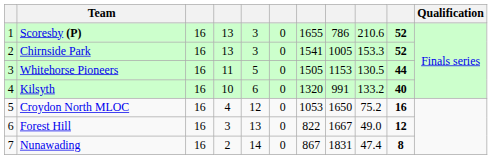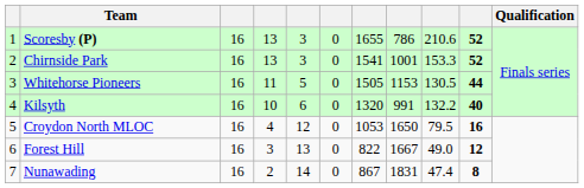Chirnside Park | column 8: 1005 -> 1001
Kilsyth | column 9: 133.2 -> 132.2
Croydon North MLOC | column 9: 75.2 -> 79.5
